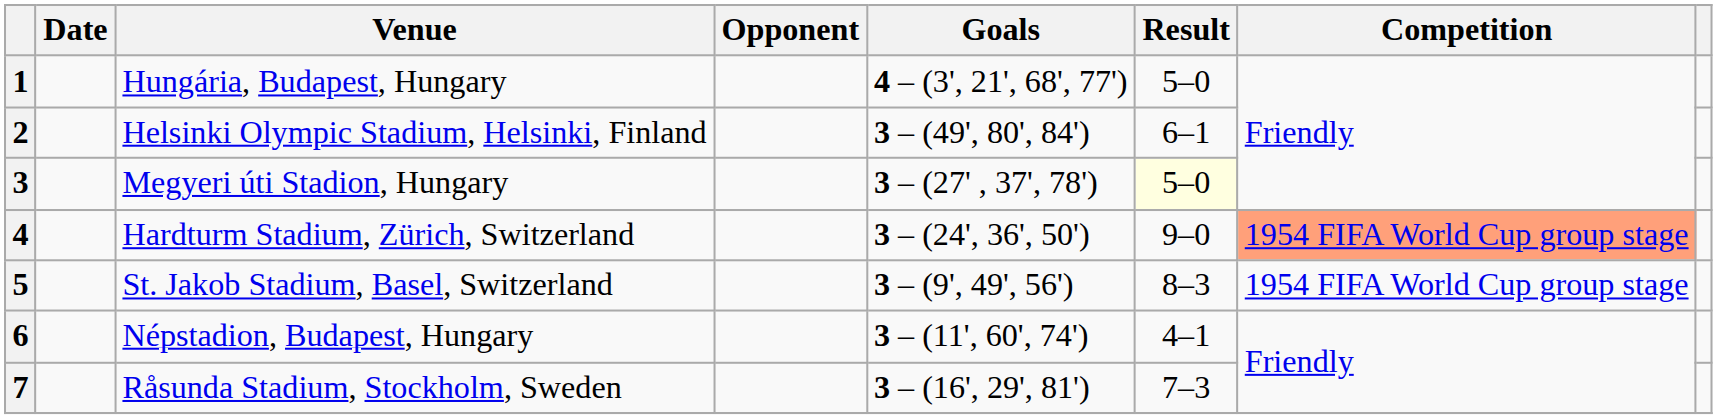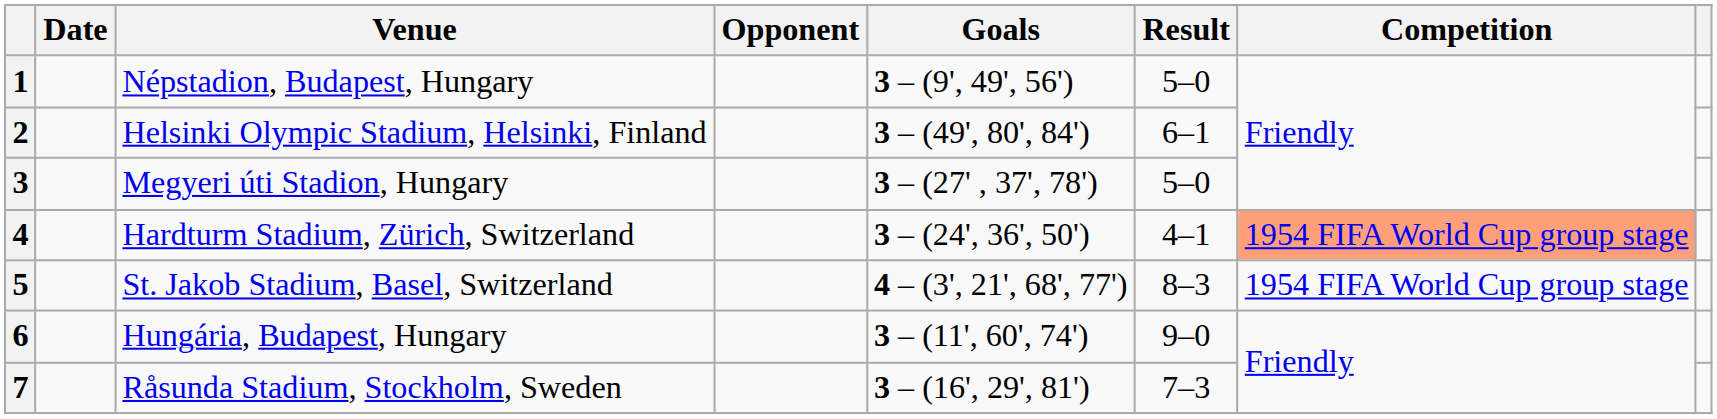1 | Venue: Hungária, Budapest, Hungary -> Népstadion, Budapest, Hungary
1 | Goals: 4 – (3', 21', 68', 77') -> 3 – (9', 49', 56')
3 | Result: lightyellow background -> no background
4 | Result: 9–0 -> 4–1
5 | Goals: 3 – (9', 49', 56') -> 4 – (3', 21', 68', 77')
6 | Venue: Népstadion, Budapest, Hungary -> Hungária, Budapest, Hungary
6 | Result: 4–1 -> 9–0
